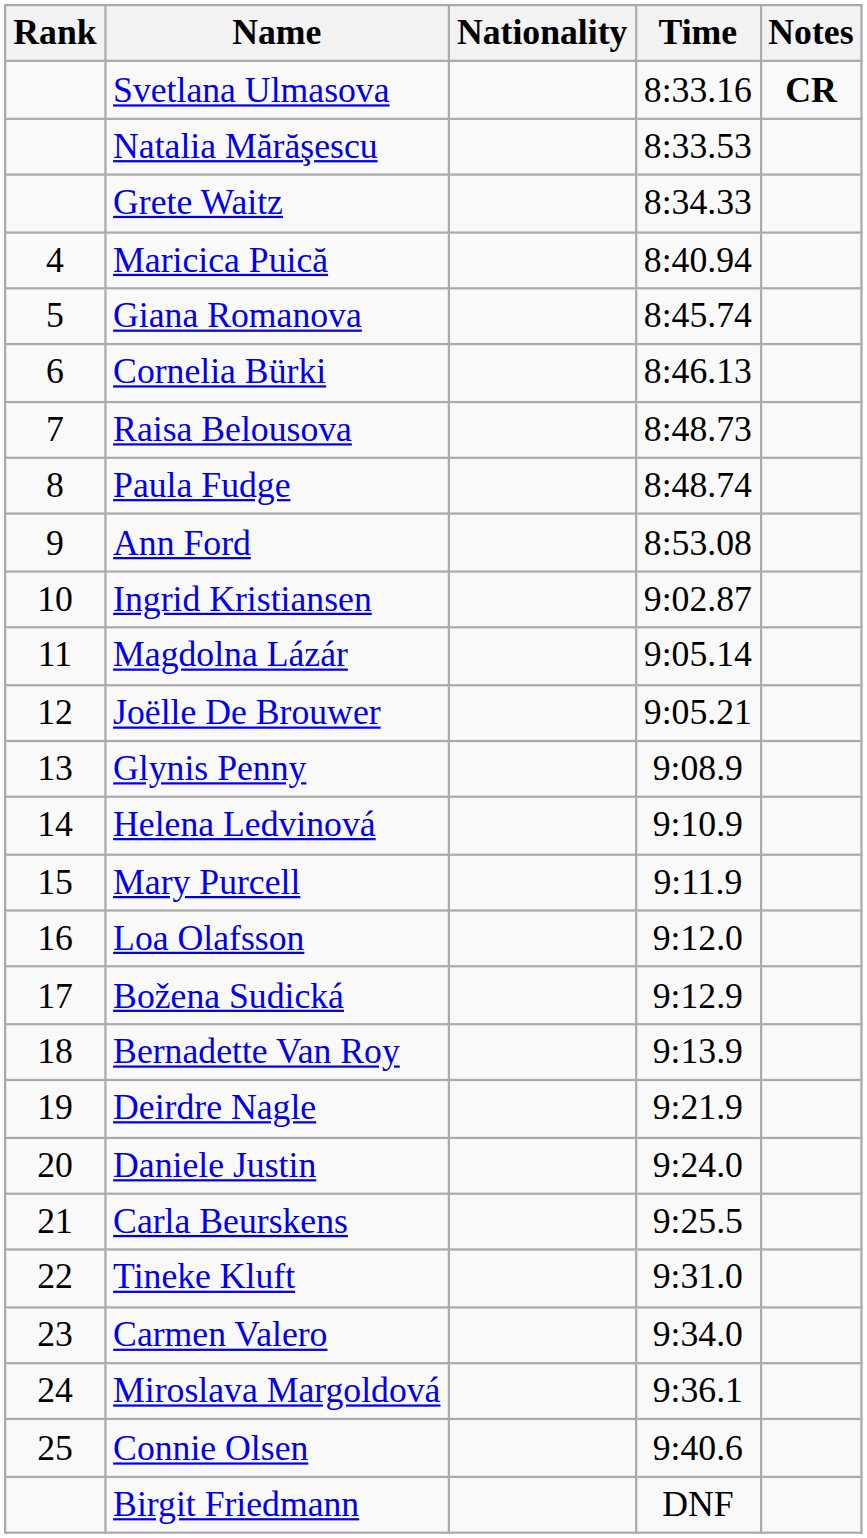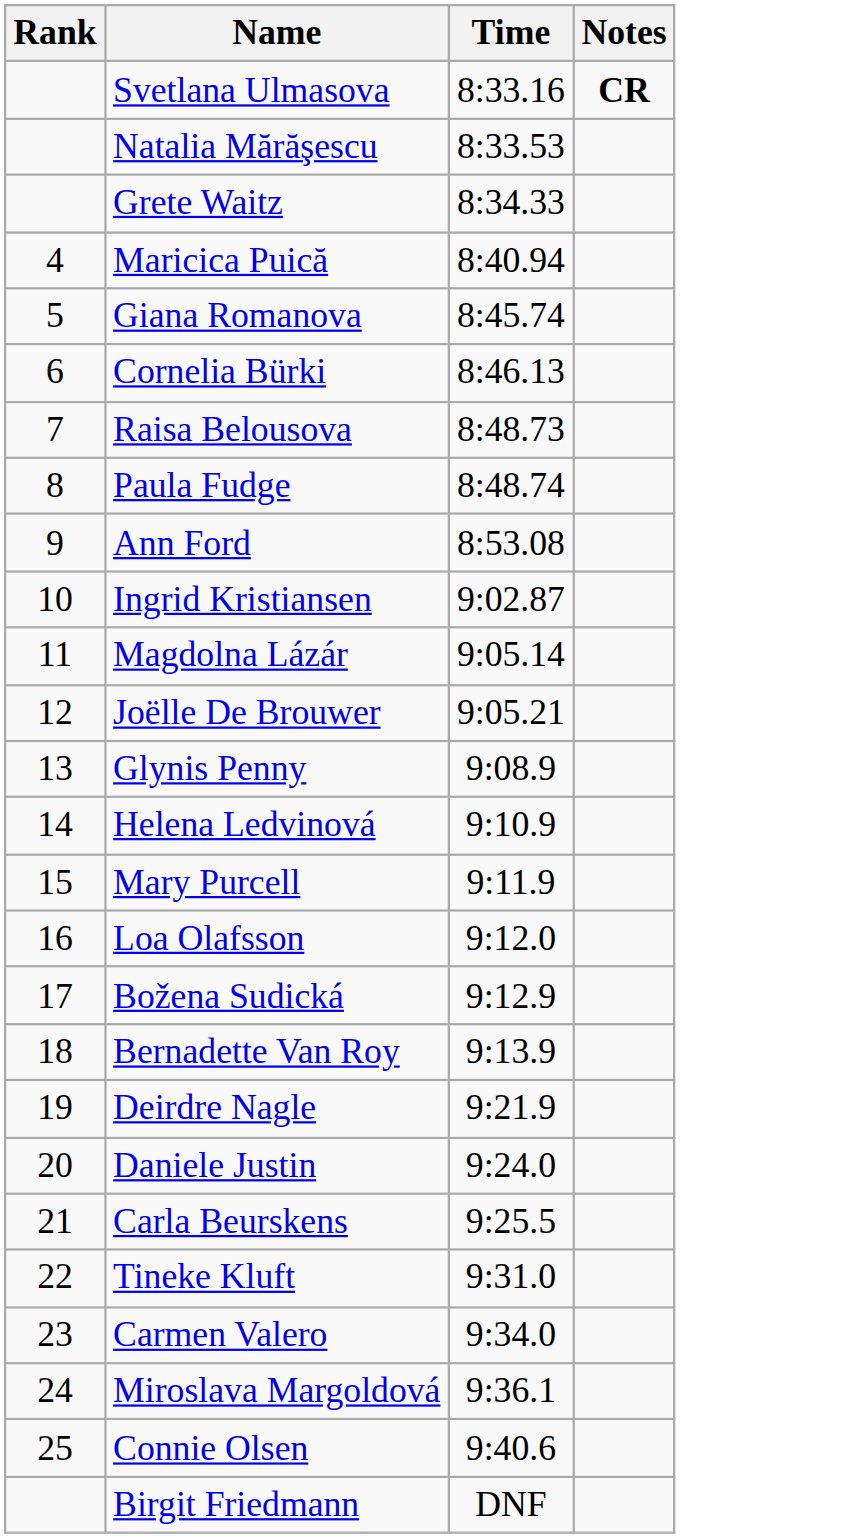- column: Nationality
